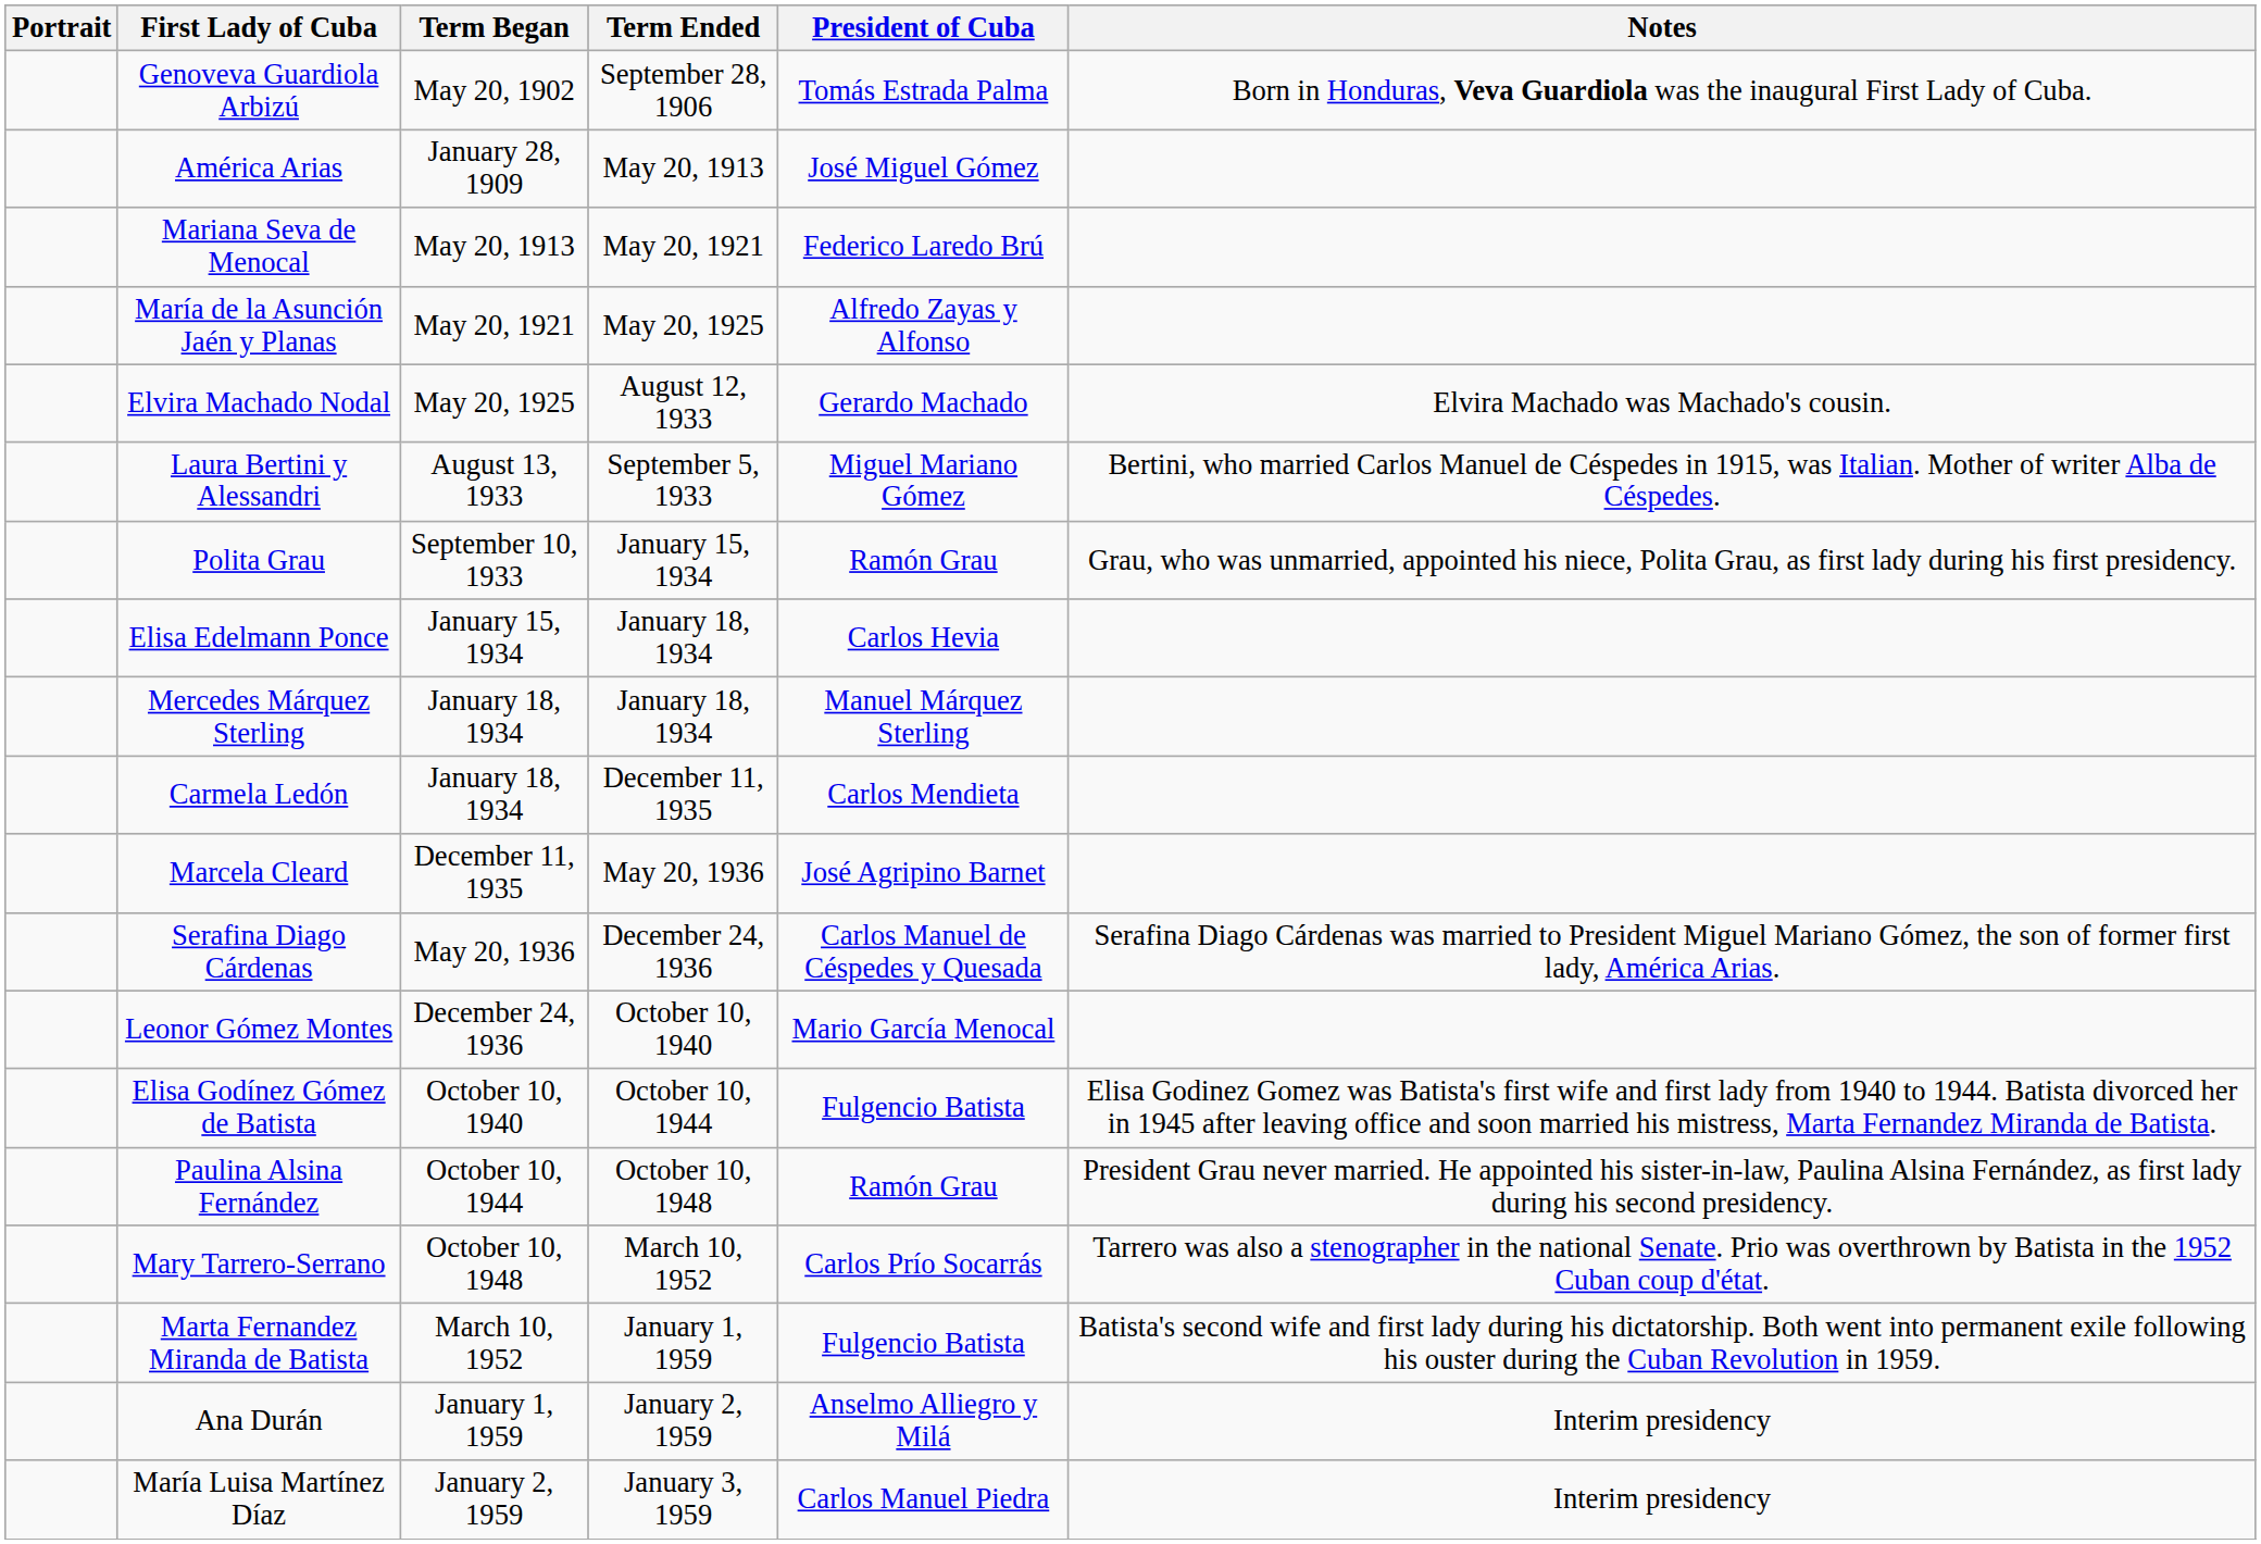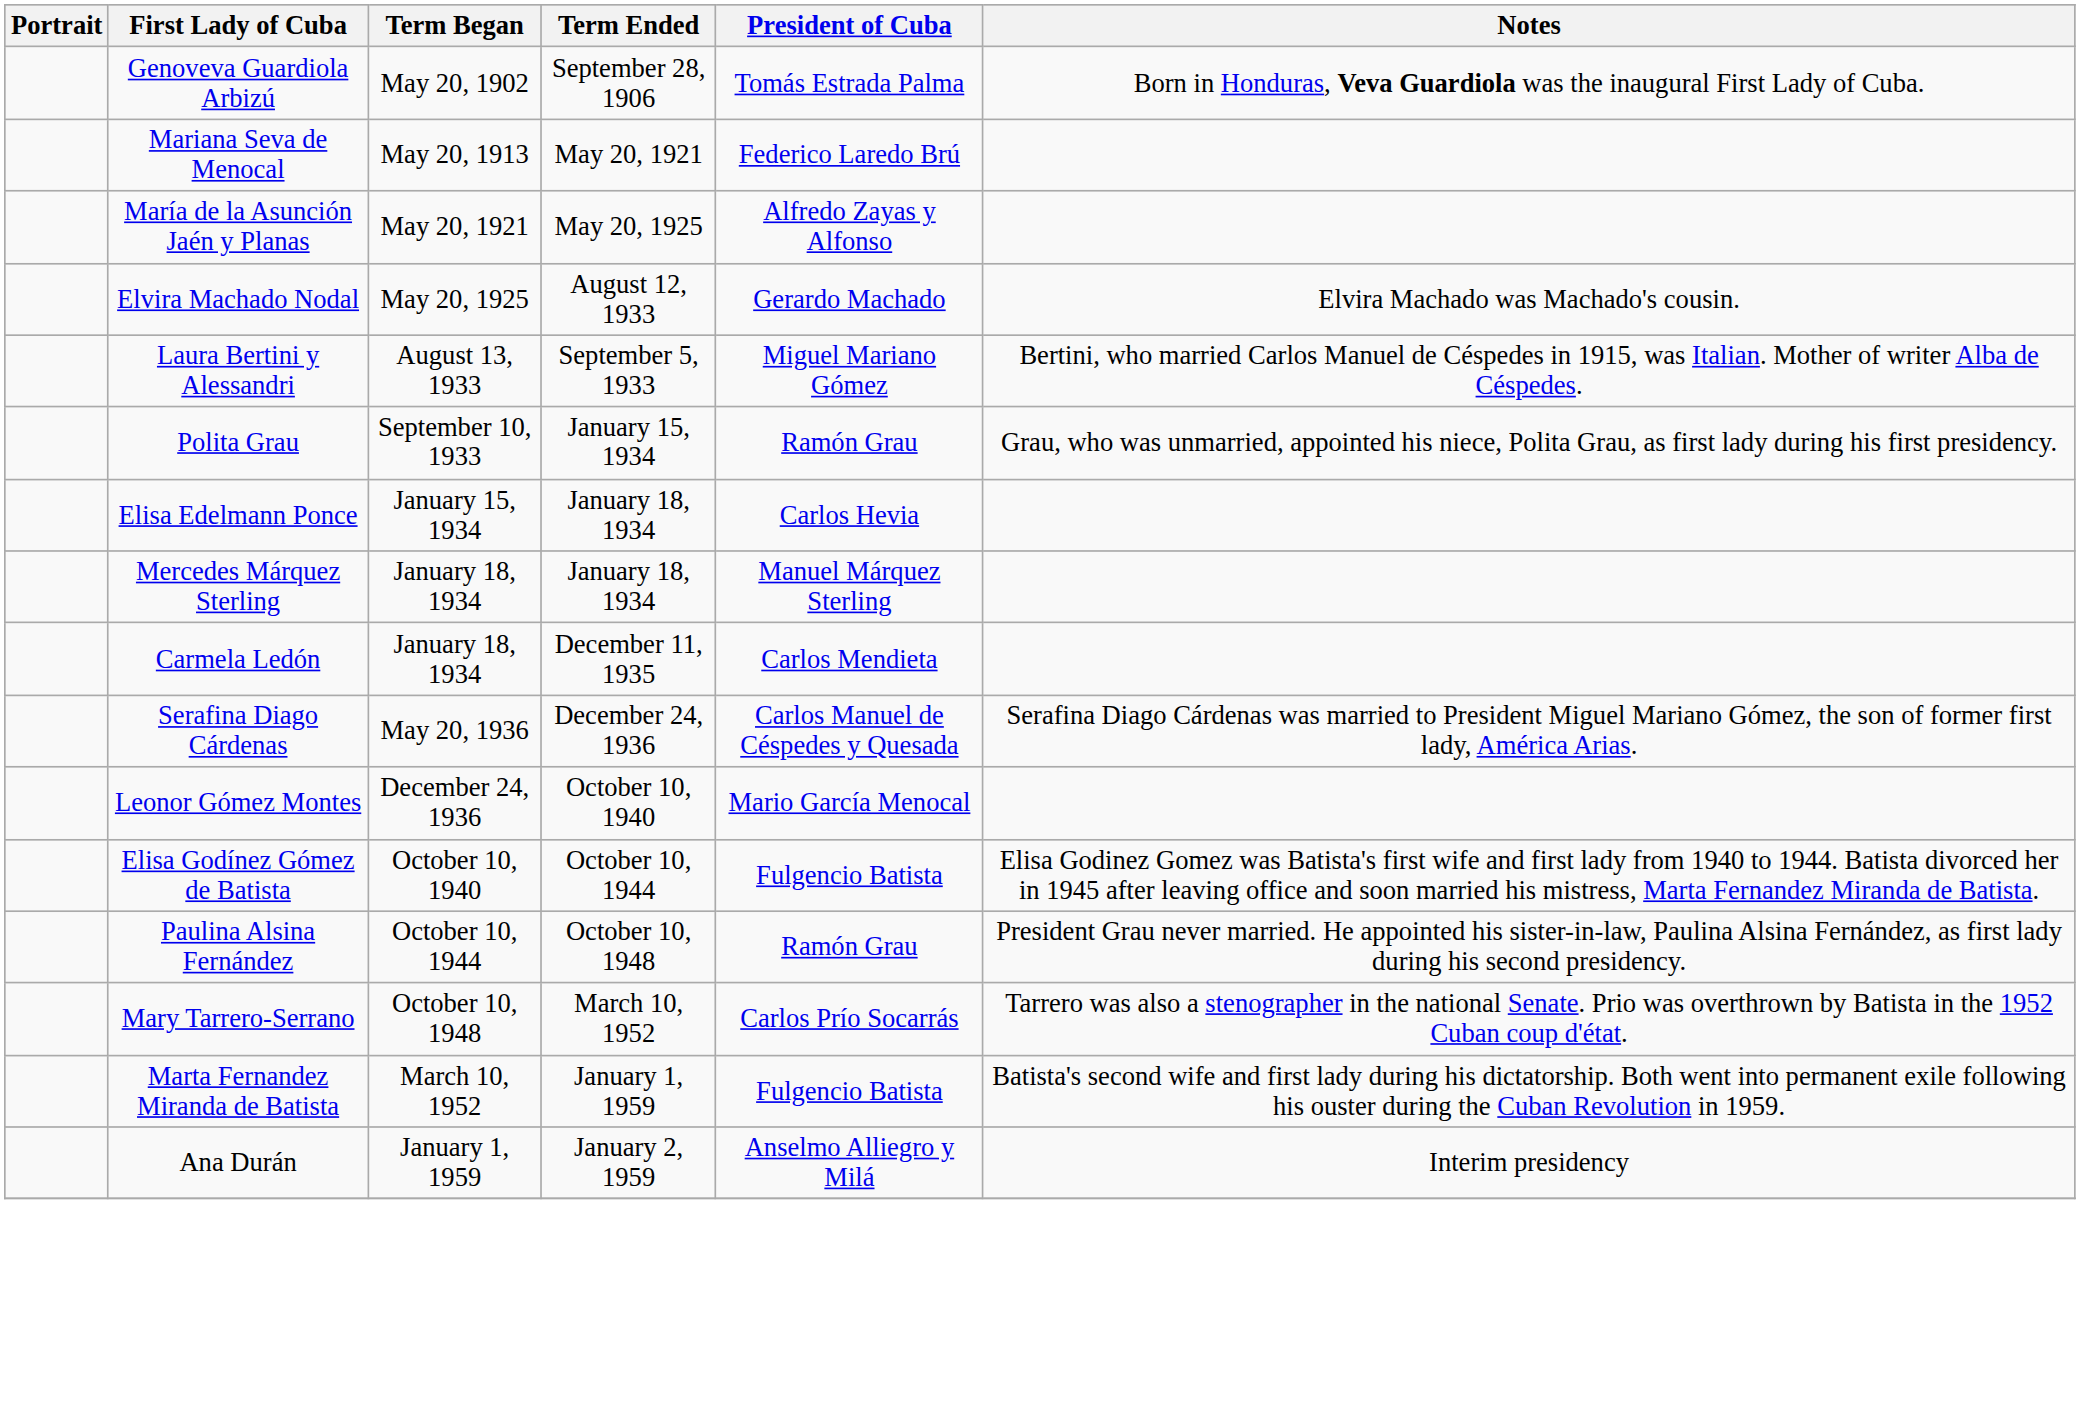- row: América Arias | January 28, 1909 | May 20, 1913 | José Miguel Gómez
- row: Marcela Cleard | December 11, 1935 | May 20, 1936 | José Agripino Barnet
- row: María Luisa Martínez Díaz | January 2, 1959 | January 3, 1959 | Carlos Manuel Piedra | Interim presidency
